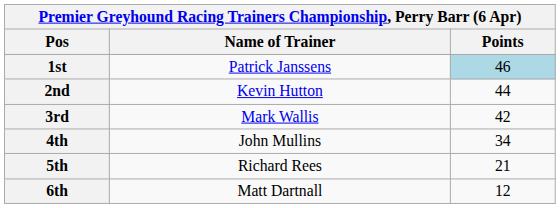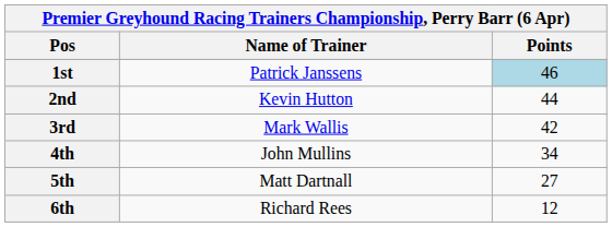5th | Name of Trainer: Richard Rees -> Matt Dartnall
5th | Points: 21 -> 27
6th | Name of Trainer: Matt Dartnall -> Richard Rees
